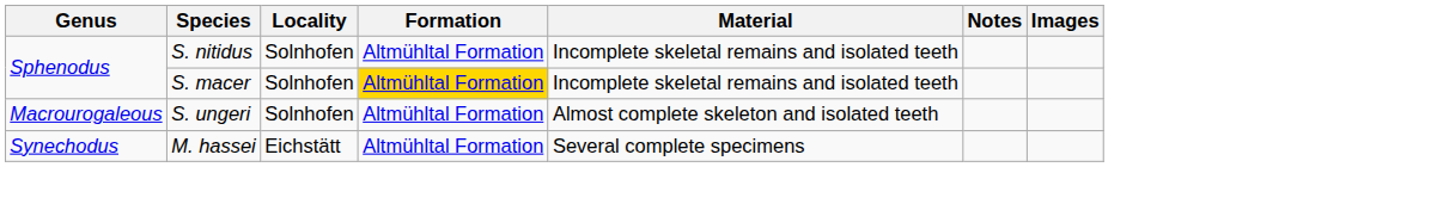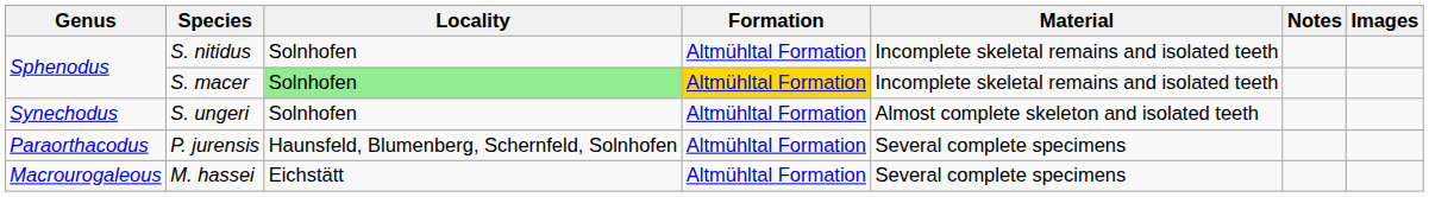S. macer | Locality: no background -> lightgreen background
S. ungeri | Genus: Macrourogaleous -> Synechodus
+ row: Paraorthacodus | P. jurensis | Haunsfeld, Blumenberg, Schernfeld, Solnhofen | Altmühltal Formation | Several complete specimens
M. hassei | Genus: Synechodus -> Macrourogaleous
